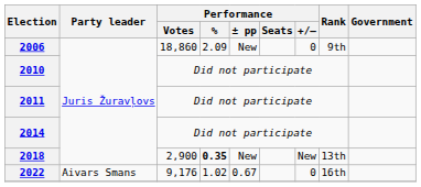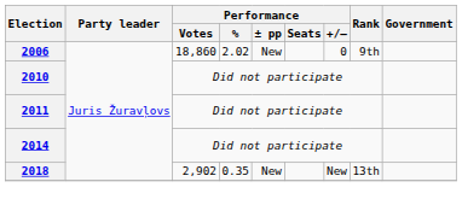2006 | Performance / %: 2.09 -> 2.02
2018 | Performance / Votes: 2,900 -> 2,902
2018 | Performance / %: bold -> normal
- row: 2022 | Aivars Smans | 9,176 | 1.02 | 0.67 | 0 | 16th
